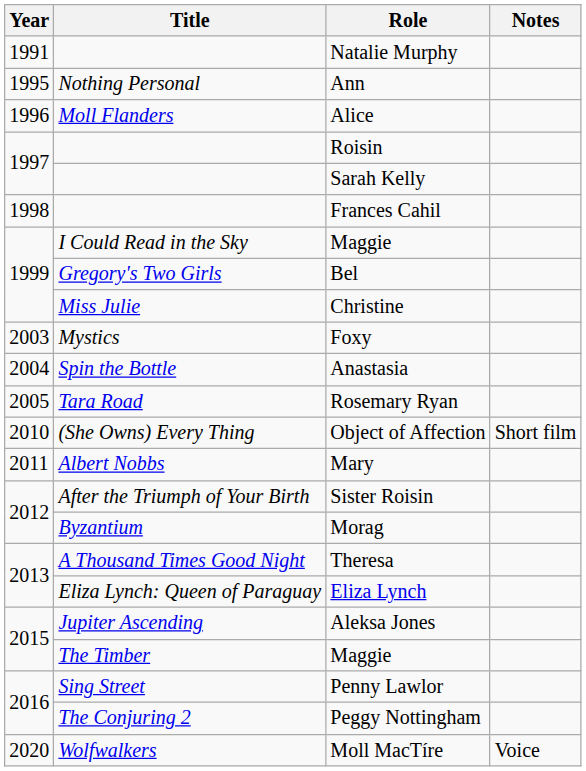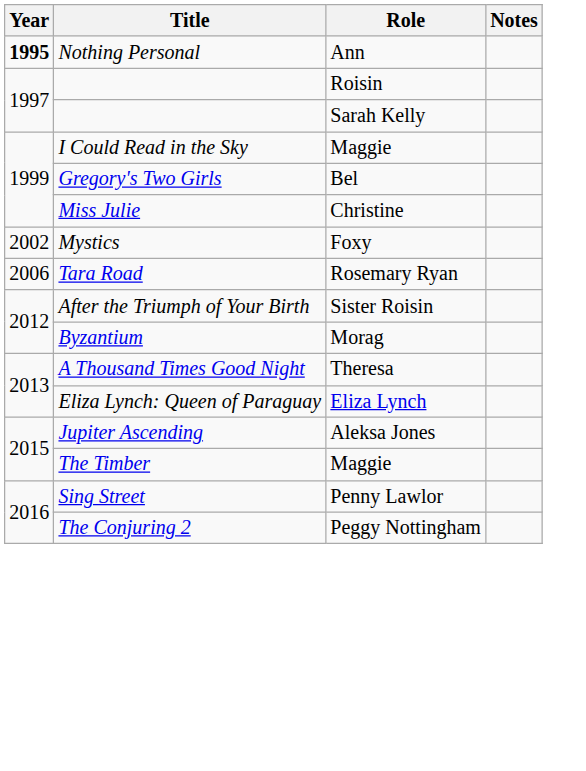- row: 1991 | Natalie Murphy
Ann | Year: normal -> bold
- row: 1996 | Moll Flanders | Alice
- row: 1998 | Frances Cahil
Foxy | Year: 2003 -> 2002
- row: 2004 | Spin the Bottle | Anastasia
Rosemary Ryan | Year: 2005 -> 2006
- row: 2010 | (She Owns) Every Thing | Object of Affection | Short film
- row: 2011 | Albert Nobbs | Mary
- row: 2020 | Wolfwalkers | Moll MacTíre | Voice
